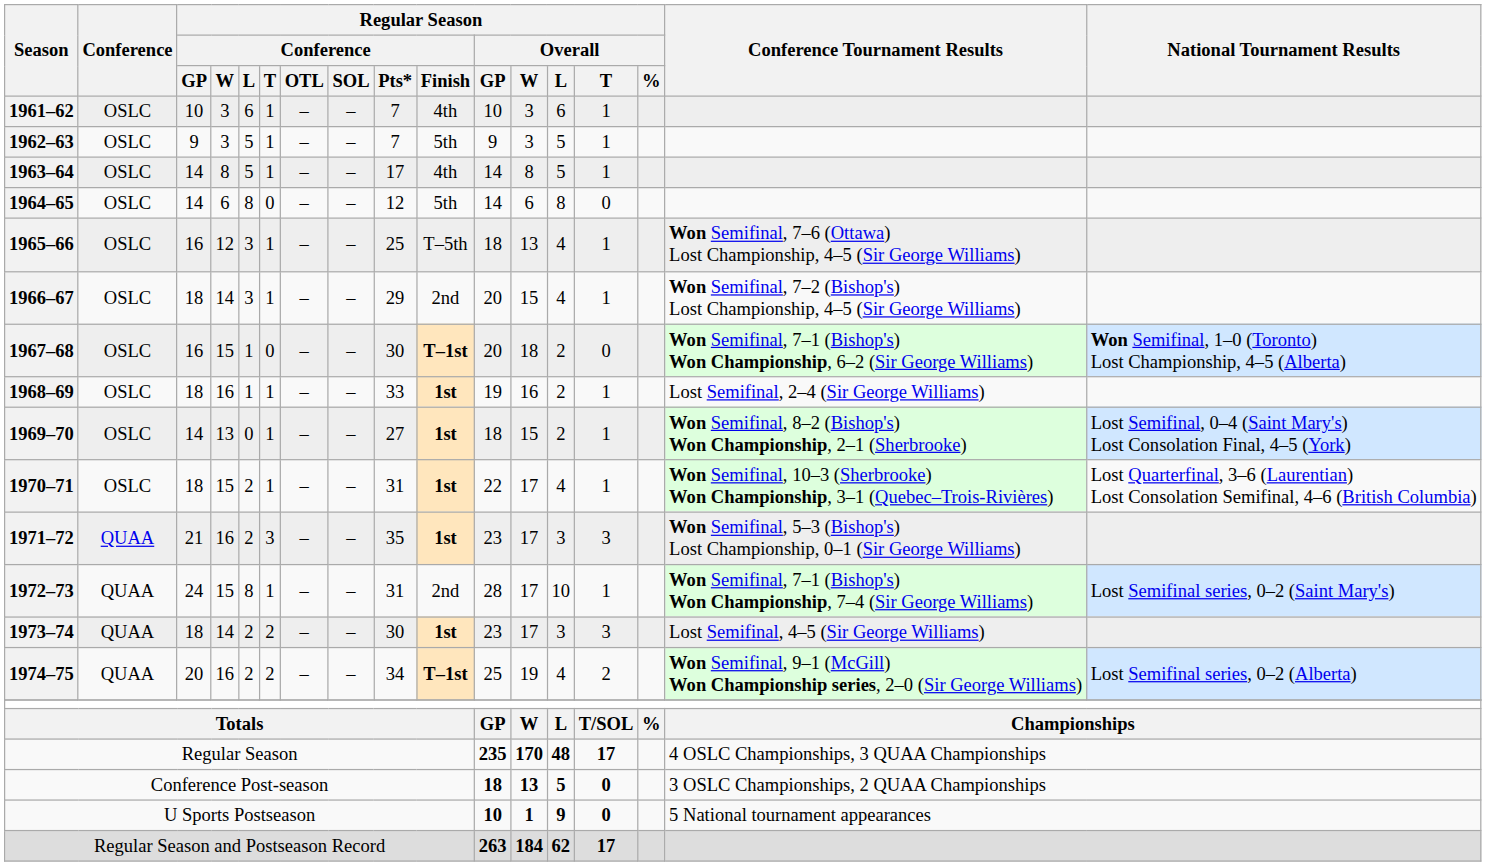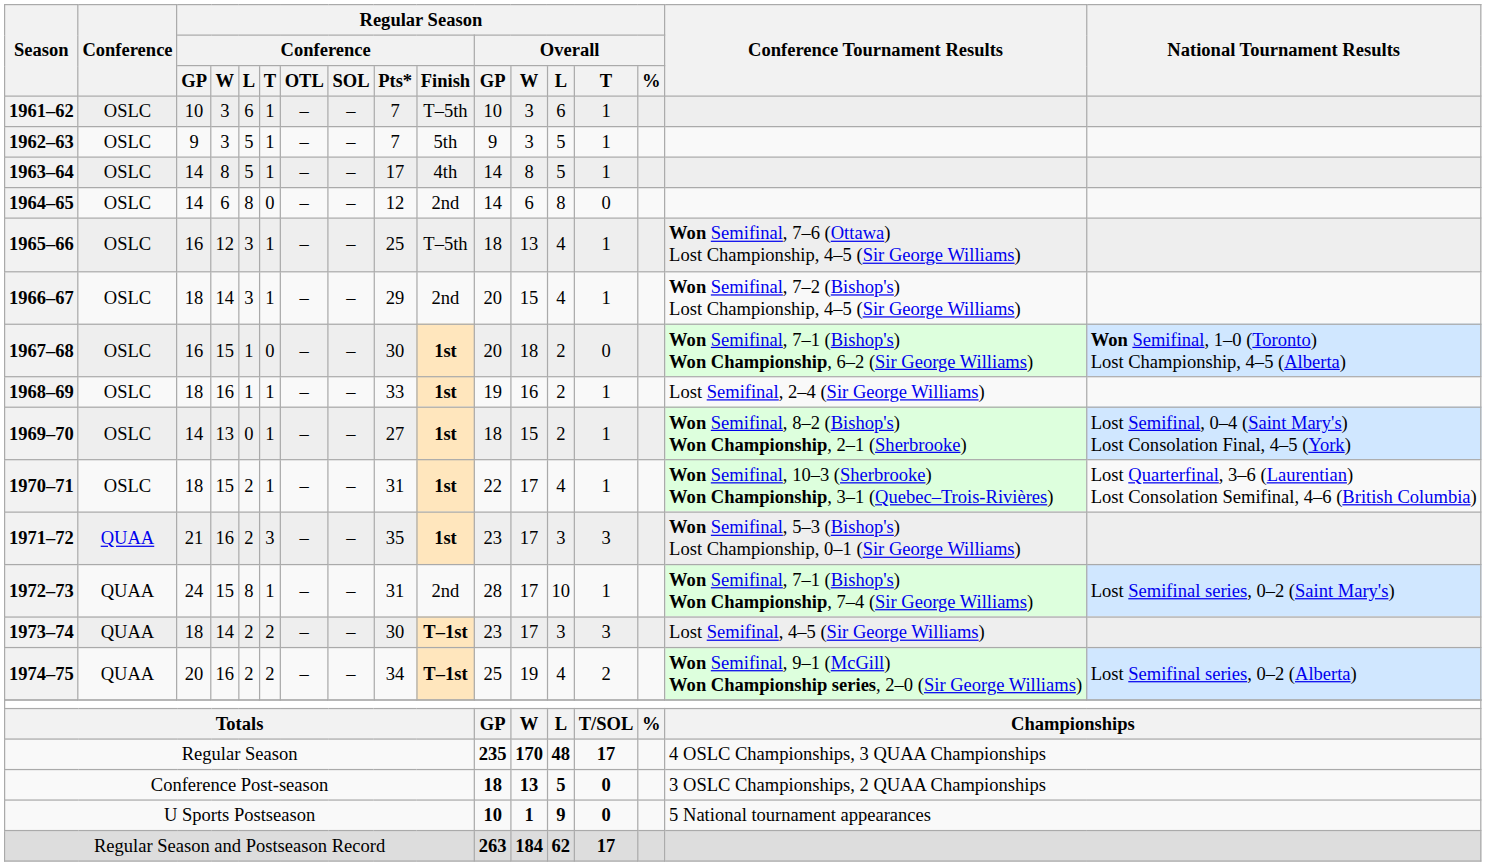1961–62 | Regular Season / Conference / Finish: 4th -> T–5th
1964–65 | Regular Season / Conference / Finish: 5th -> 2nd
1967–68 | Regular Season / Conference / Finish: T–1st -> 1st
1973–74 | Regular Season / Conference / Finish: 1st -> T–1st
